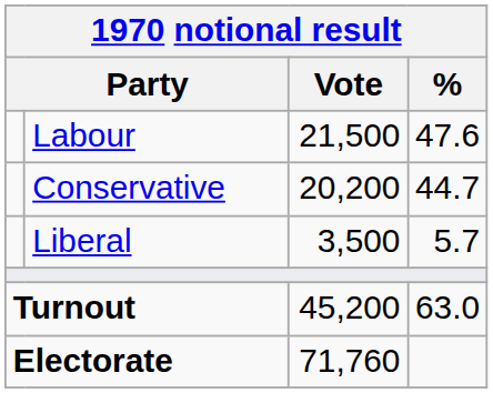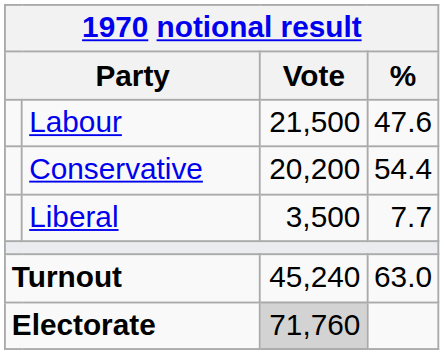Conservative | %: 44.7 -> 54.4
Liberal | %: 5.7 -> 7.7
Turnout | Vote: 45,200 -> 45,240
Electorate | Vote: no background -> lightgrey background
